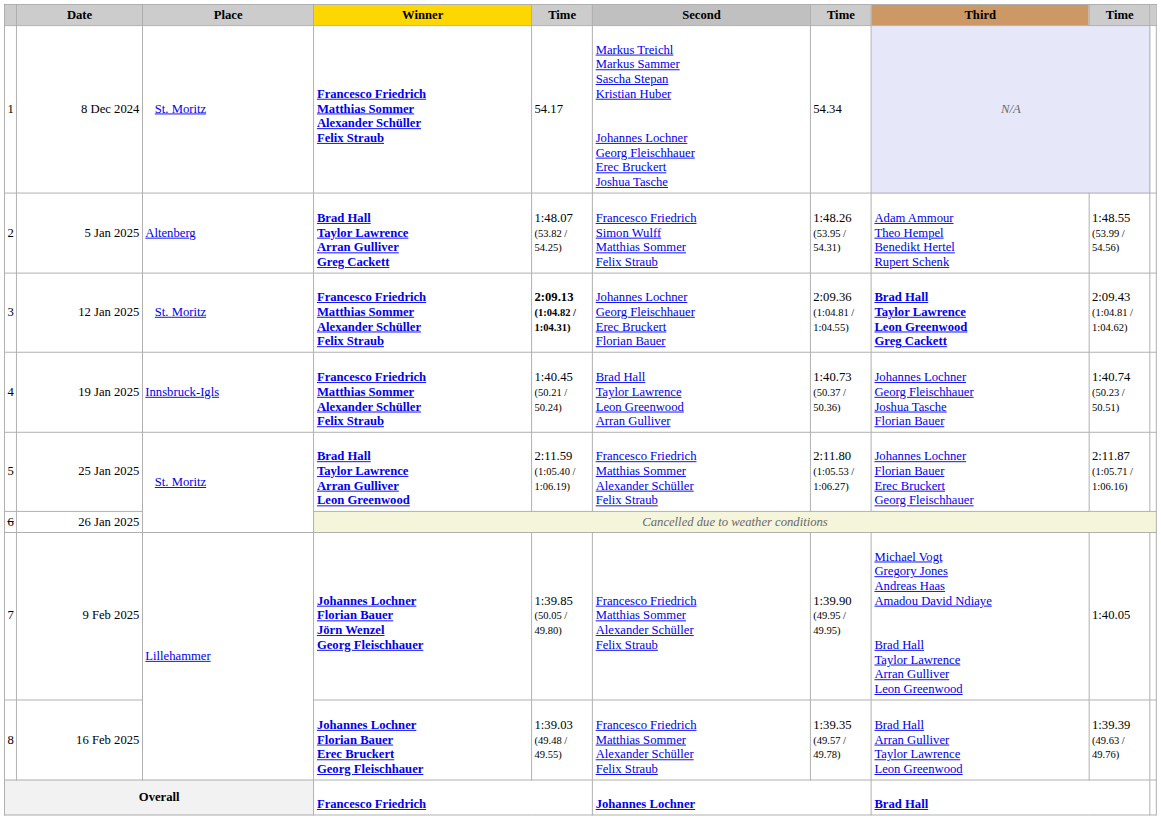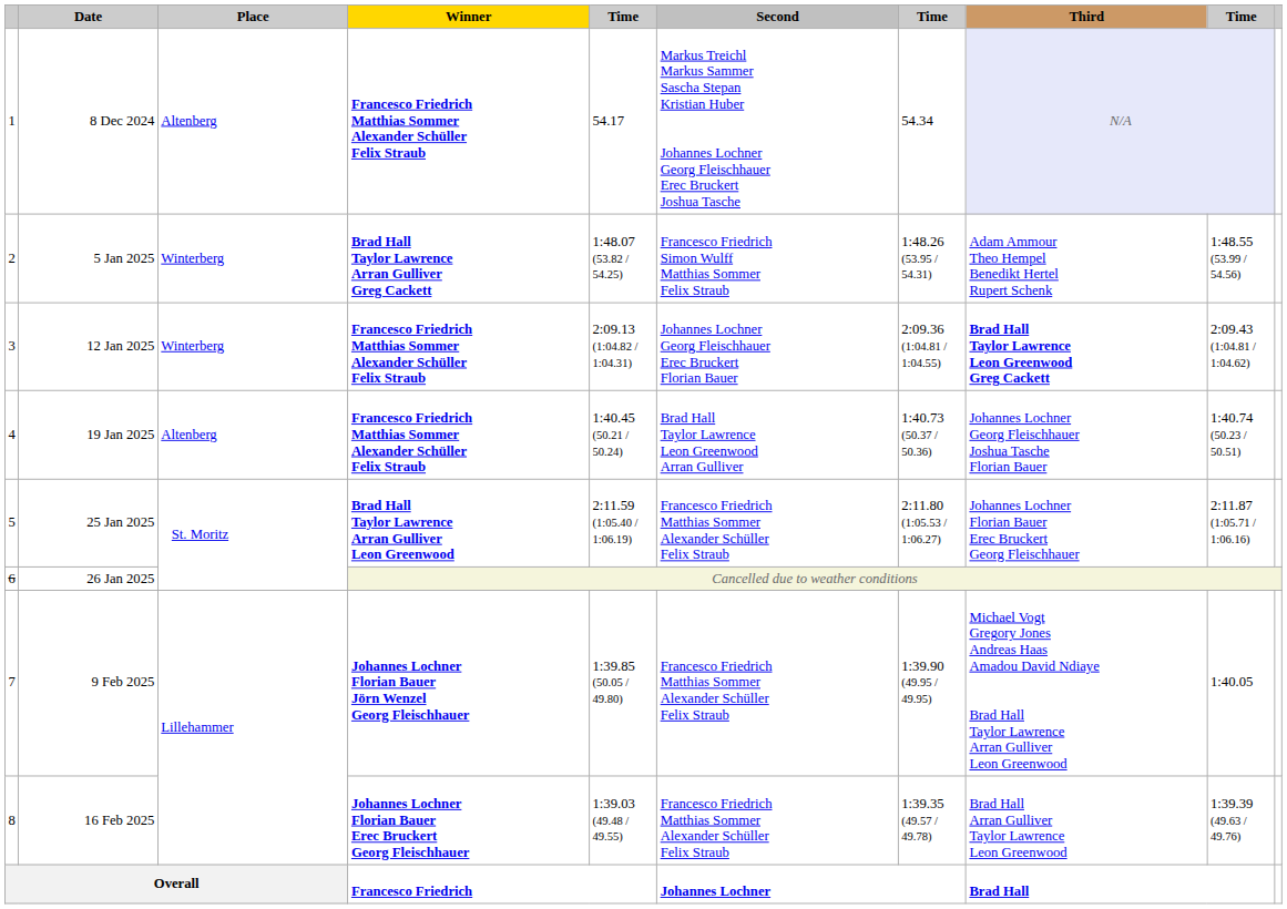8 Dec 2024 | Place: St. Moritz -> Altenberg
5 Jan 2025 | Place: Altenberg -> Winterberg
12 Jan 2025 | Place: St. Moritz -> Winterberg
12 Jan 2025 | column 5: bold -> normal
19 Jan 2025 | Place: Innsbruck-Igls -> Altenberg
